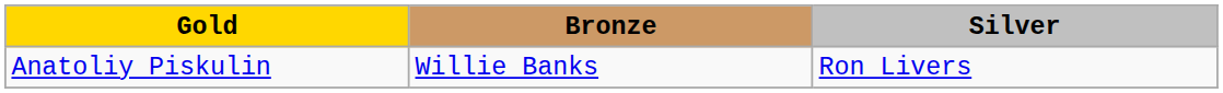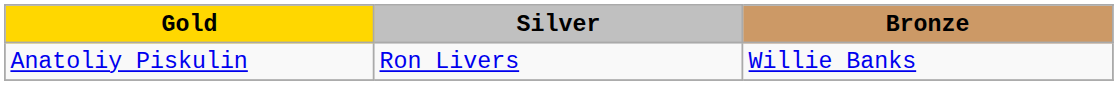columns swapped: Silver <-> Bronze
